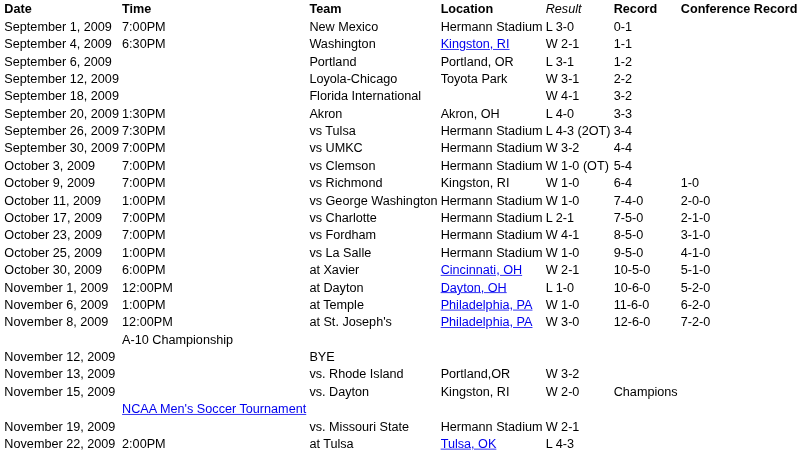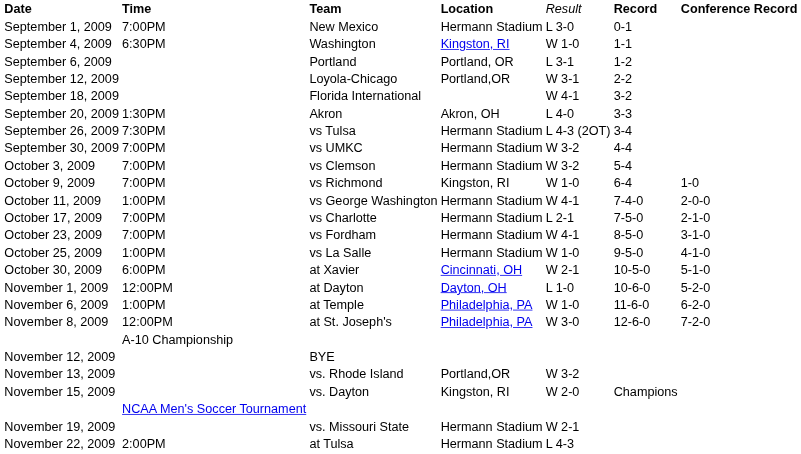September 4, 2009 | column 5: W 2-1 -> W 1-0
September 12, 2009 | column 4: Toyota Park -> Portland,OR
October 3, 2009 | column 5: W 1-0 (OT) -> W 3-2
October 11, 2009 | column 5: W 1-0 -> W 4-1
November 22, 2009 | column 4: Tulsa, OK -> Hermann Stadium
